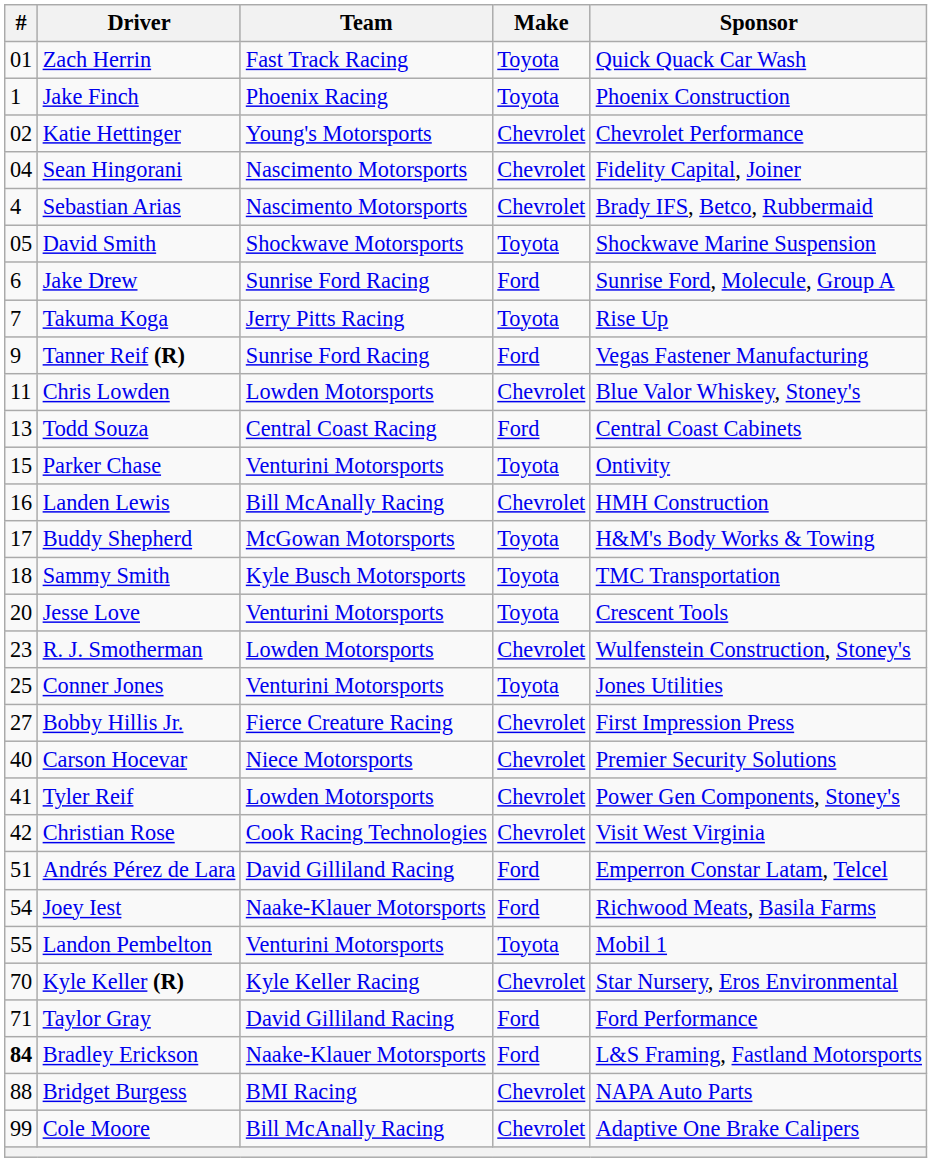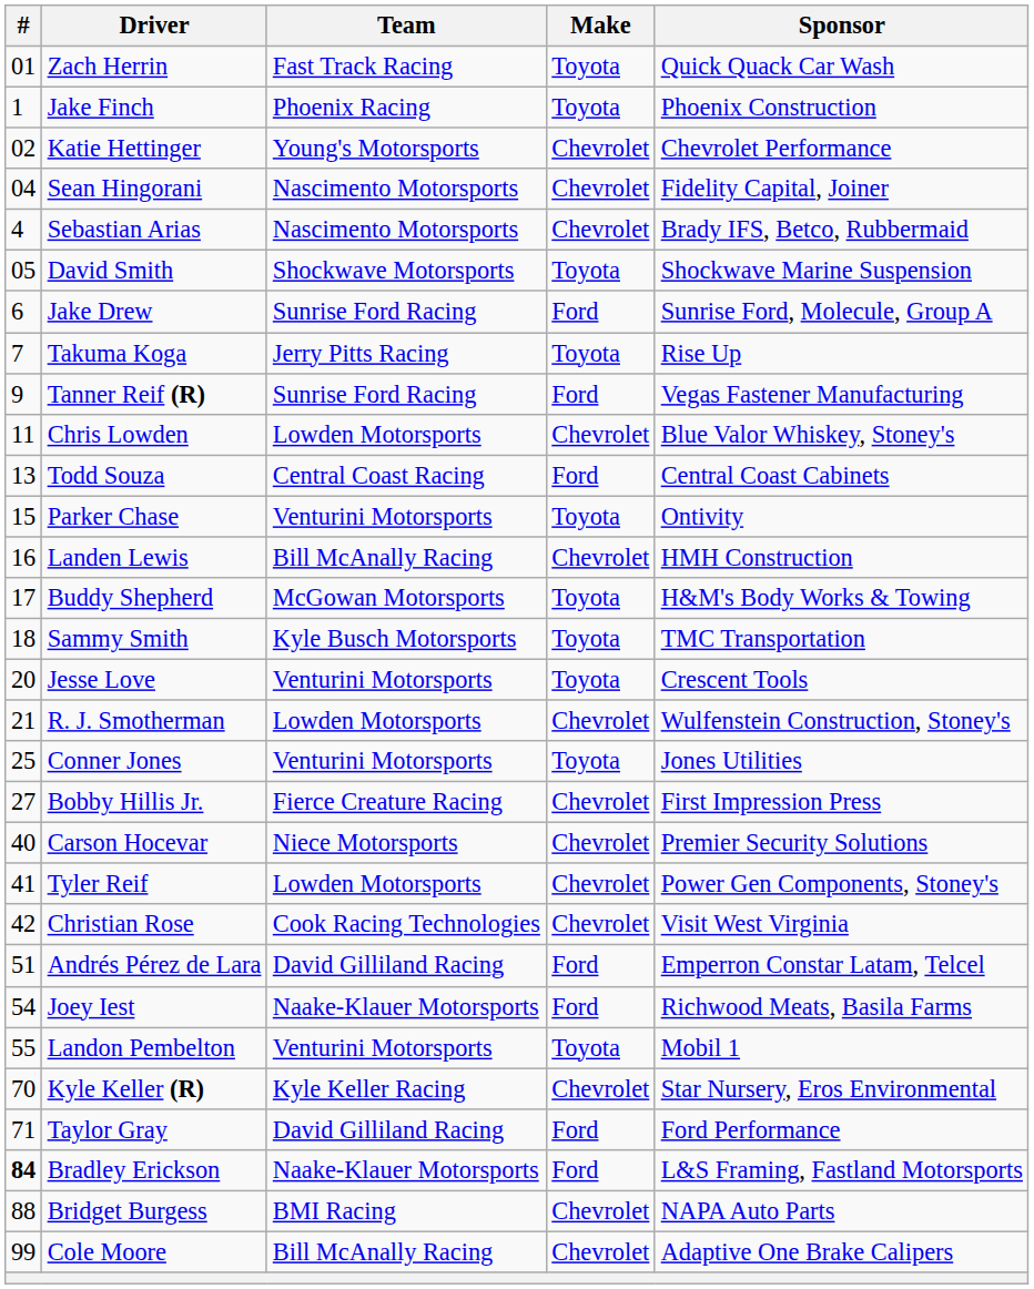R. J. Smotherman | #: 23 -> 21
